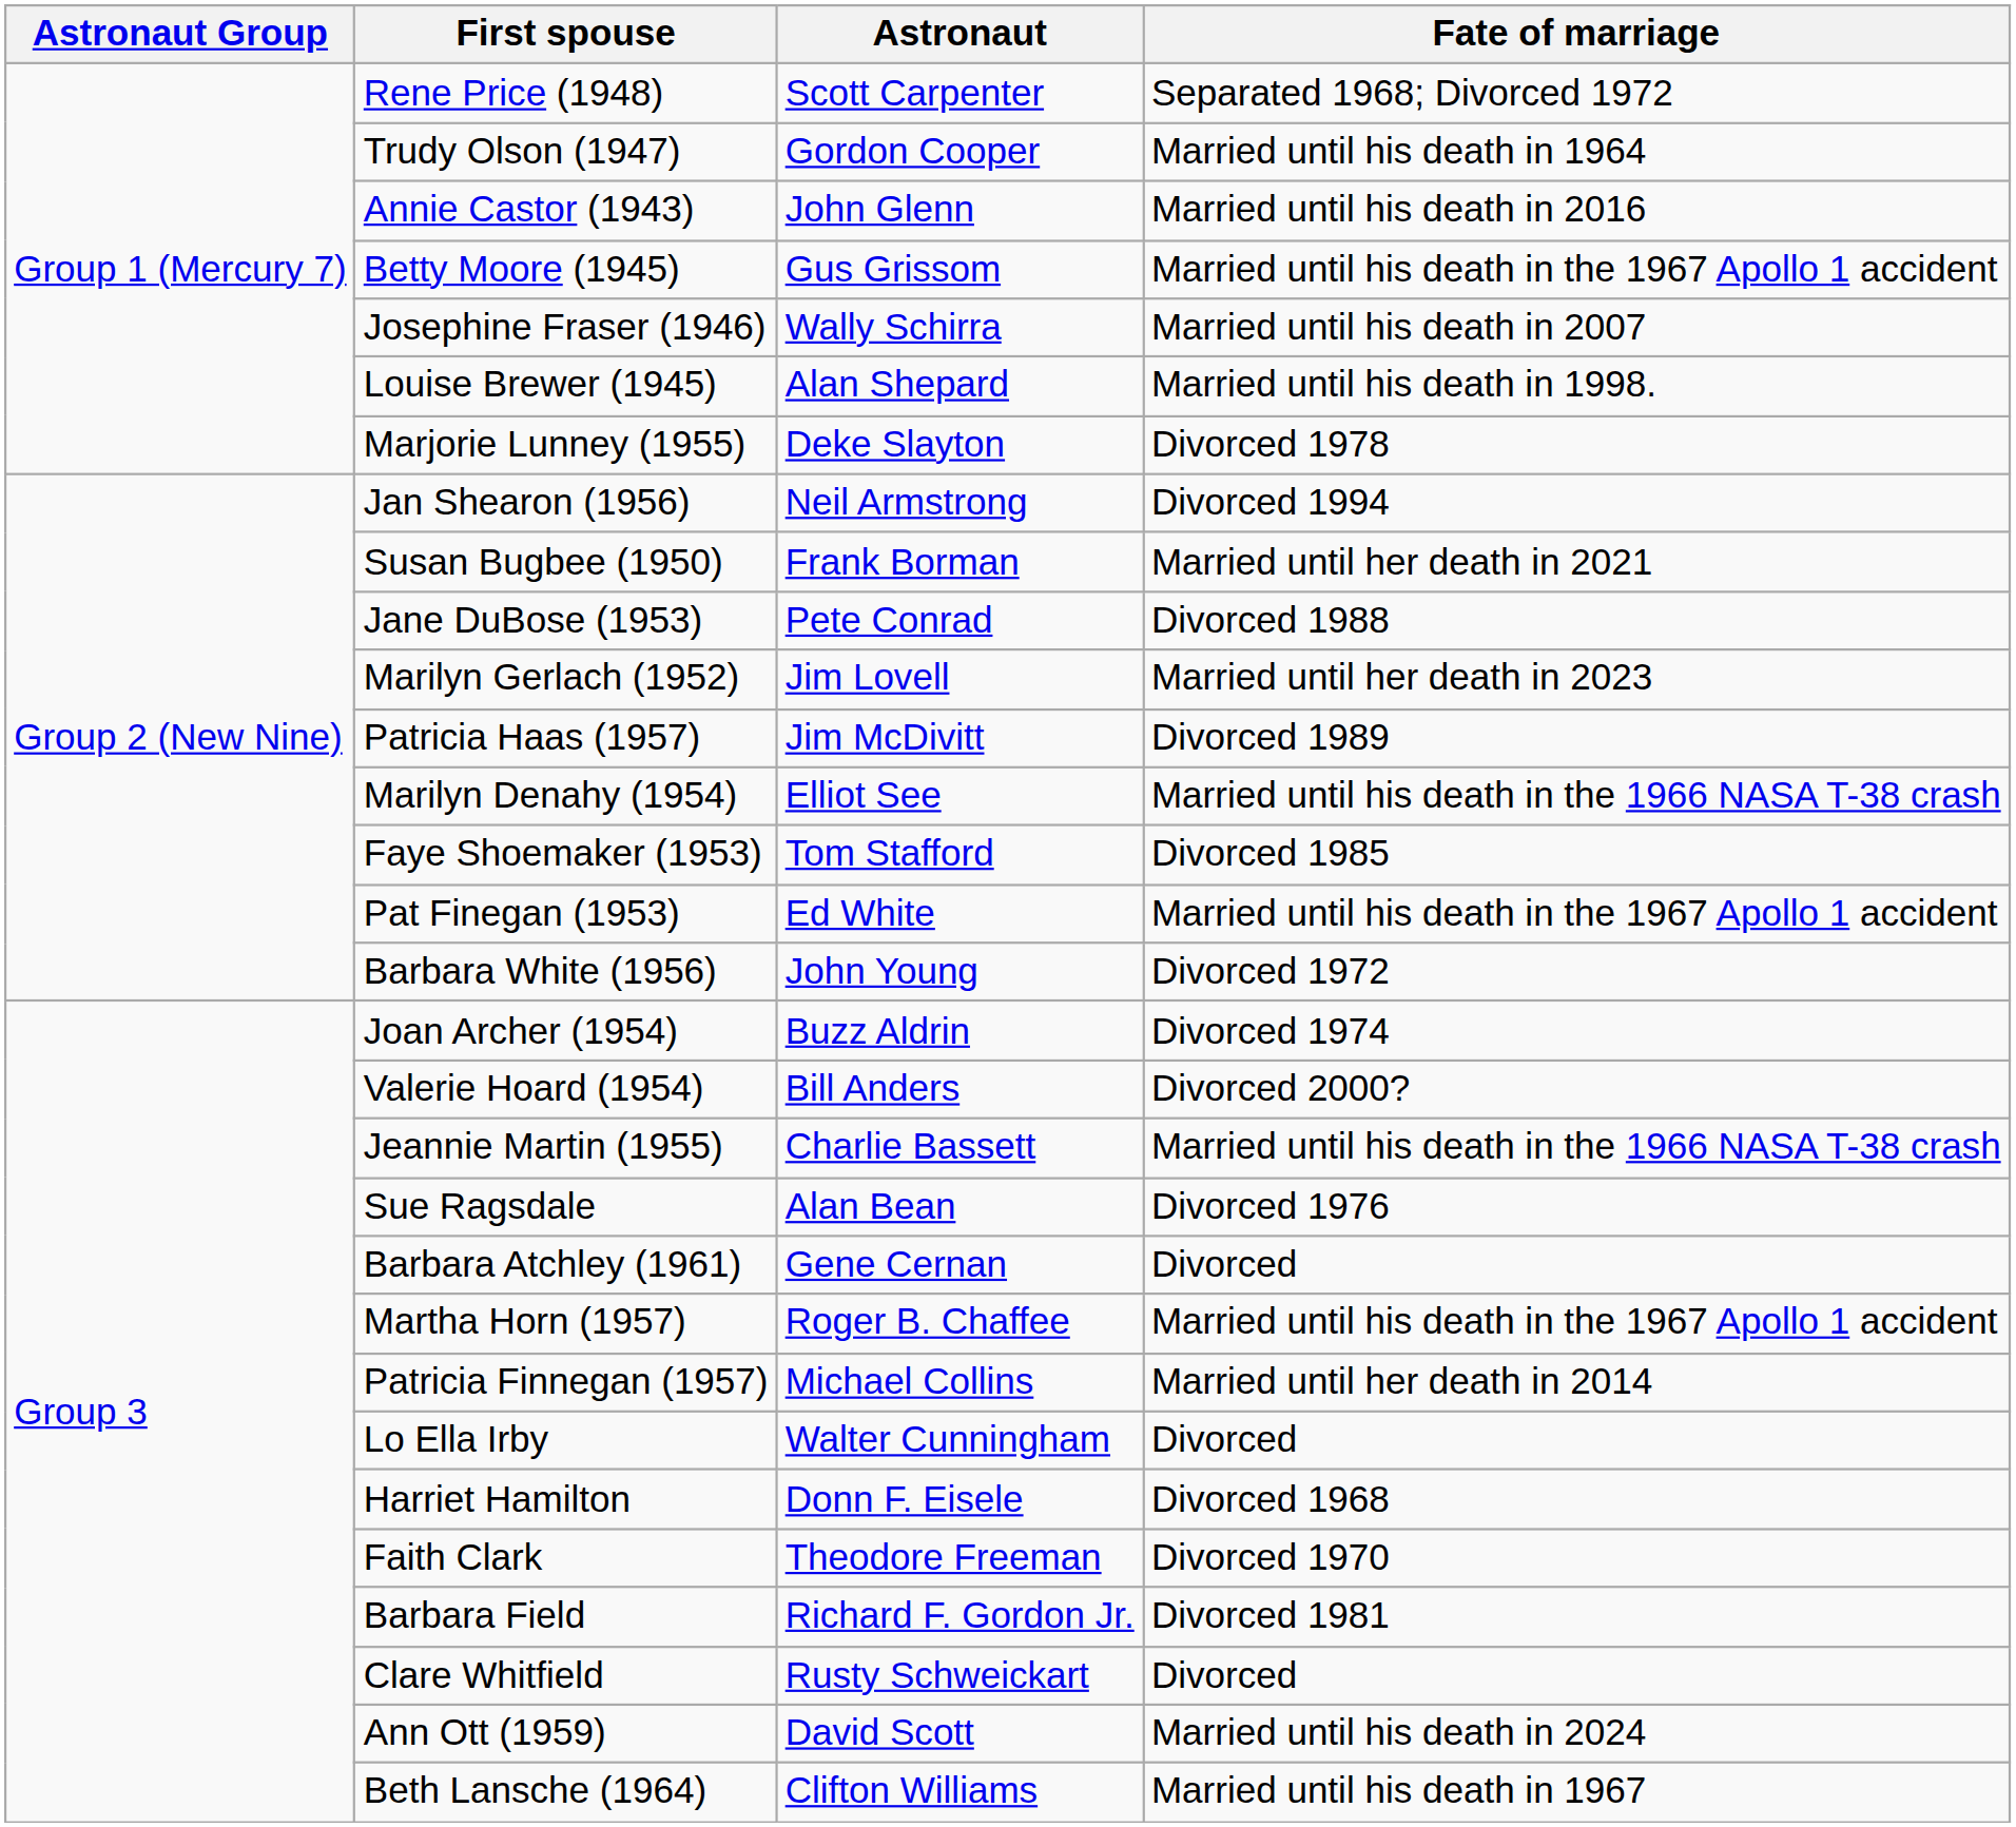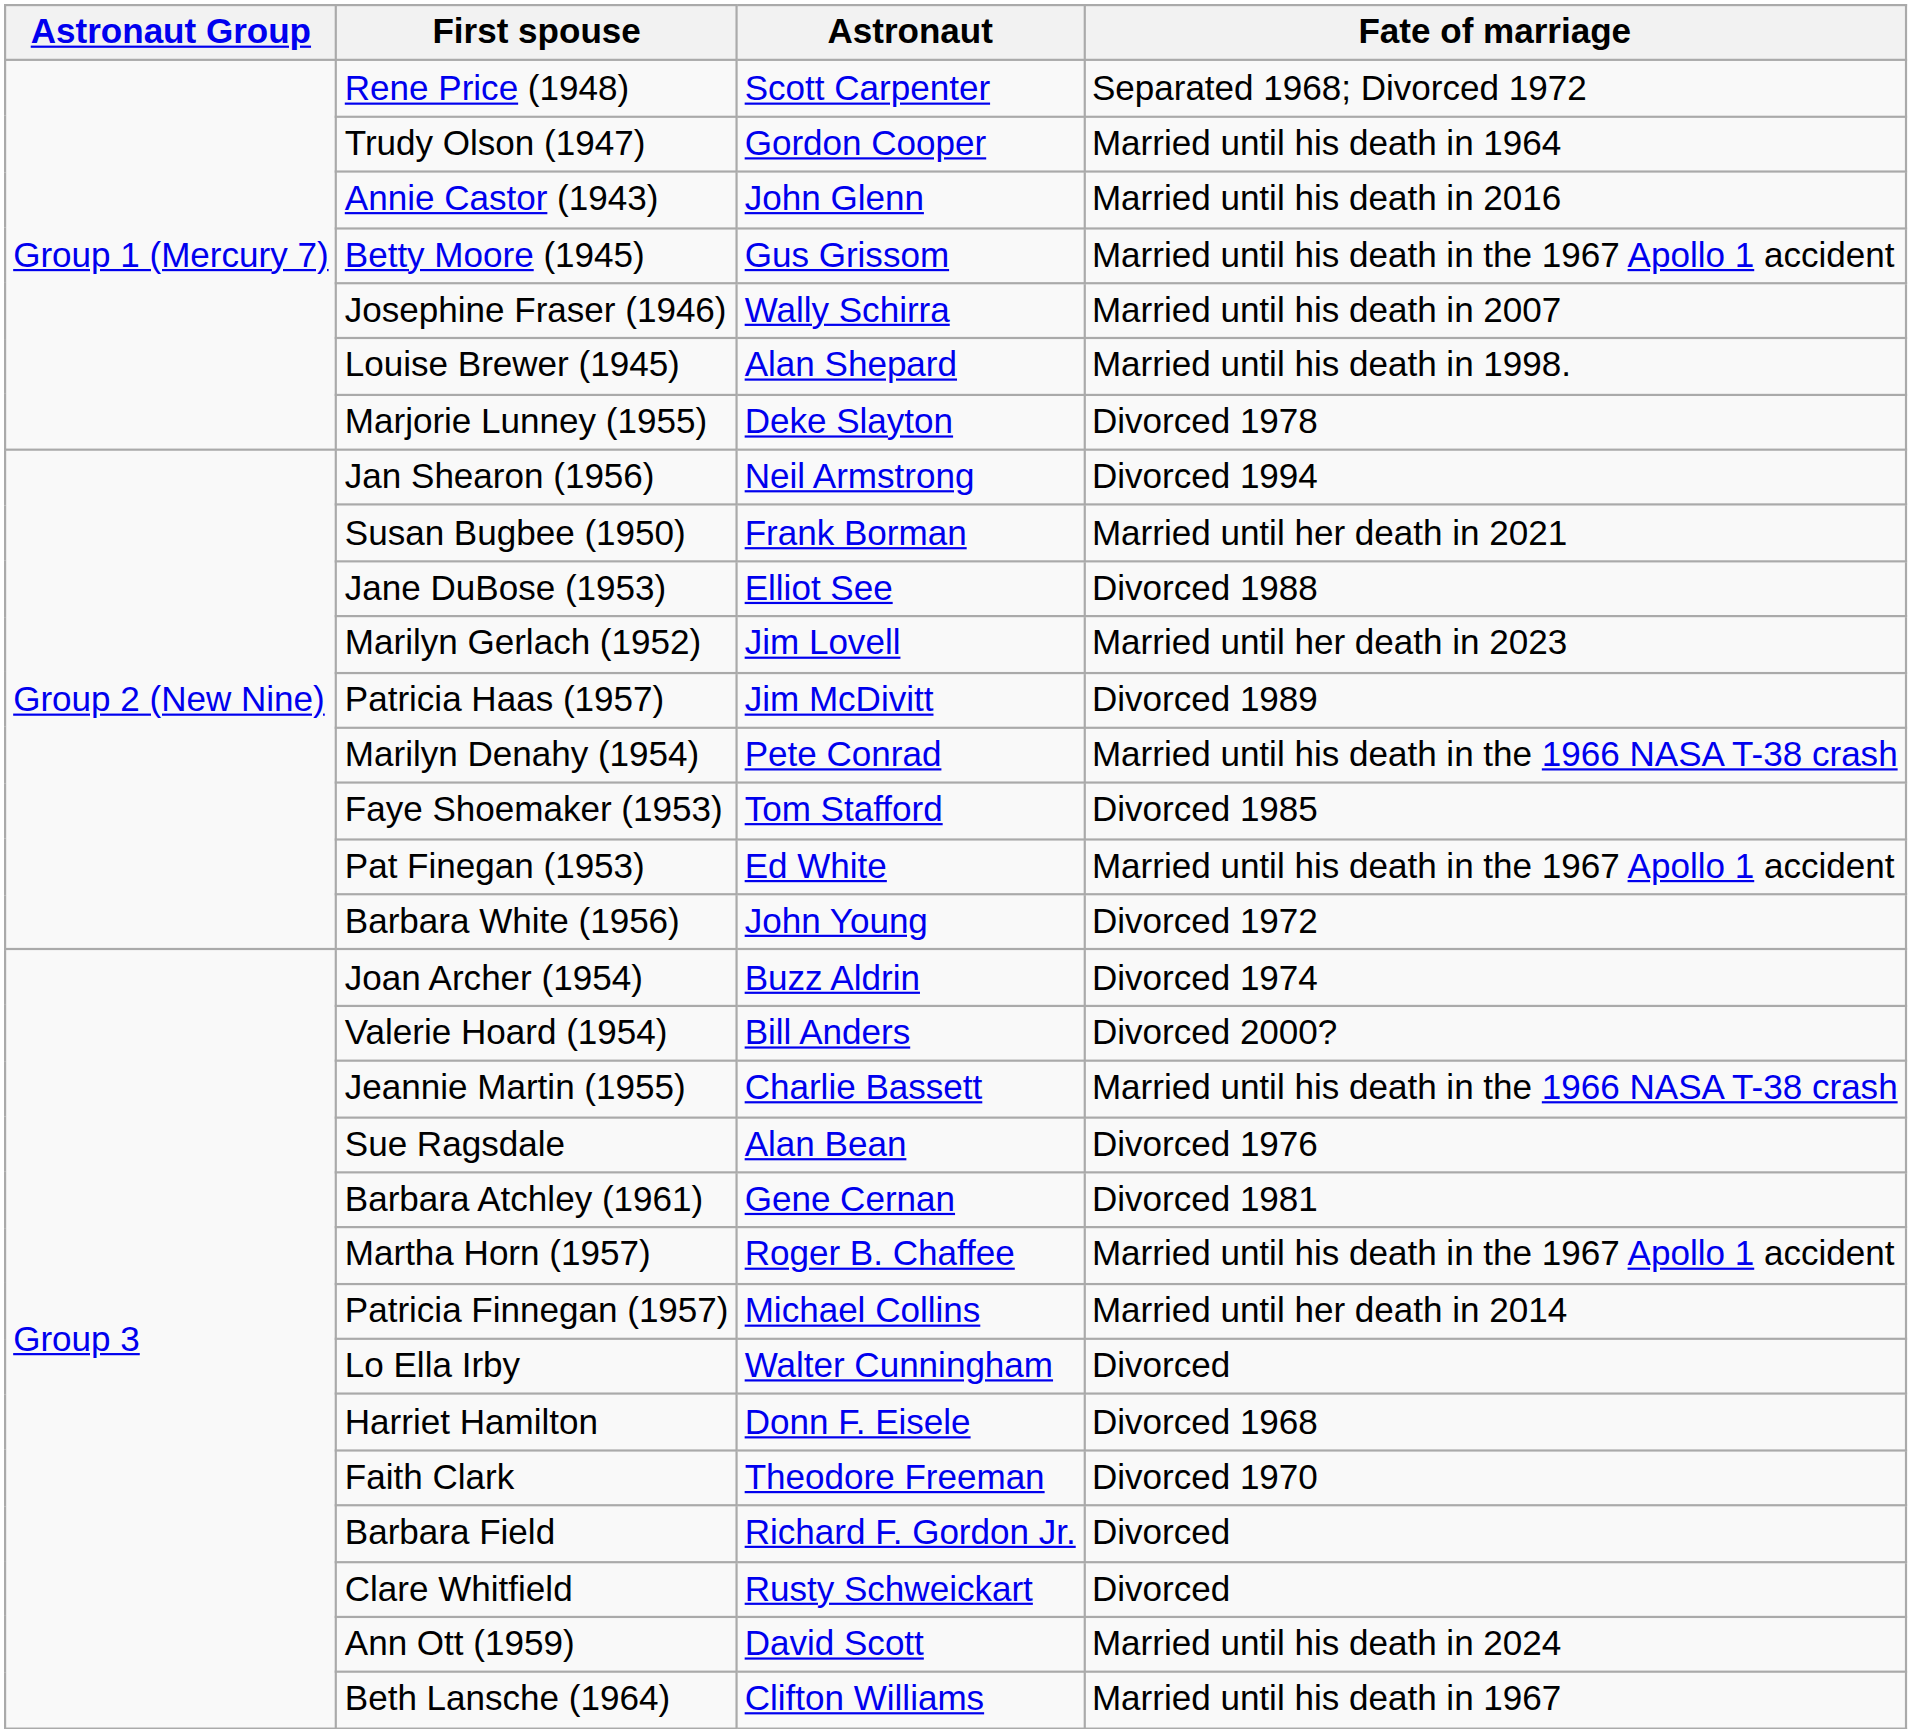Jane DuBose (1953) | Astronaut: Pete Conrad -> Elliot See
Marilyn Denahy (1954) | Astronaut: Elliot See -> Pete Conrad
Barbara Atchley (1961) | Fate of marriage: Divorced -> Divorced 1981
Barbara Field | Fate of marriage: Divorced 1981 -> Divorced
